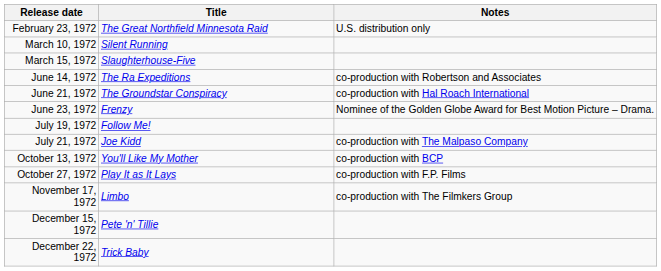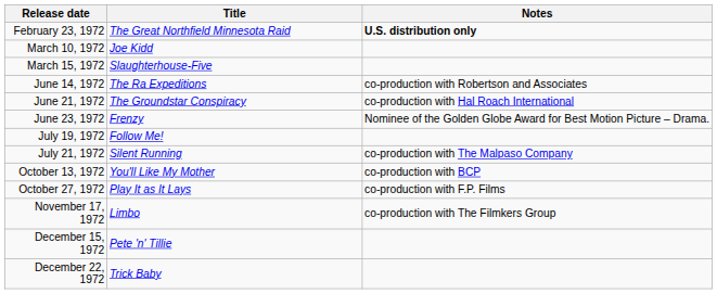February 23, 1972 | Notes: normal -> bold
March 10, 1972 | Title: Silent Running -> Joe Kidd
July 21, 1972 | Title: Joe Kidd -> Silent Running
